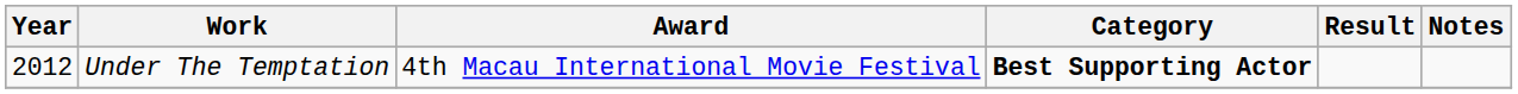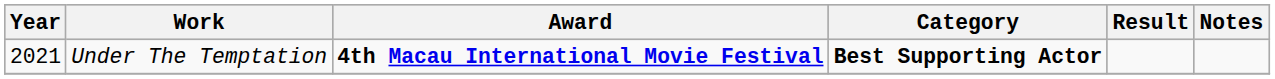Under The Temptation | Year: 2012 -> 2021
Under The Temptation | Award: normal -> bold
